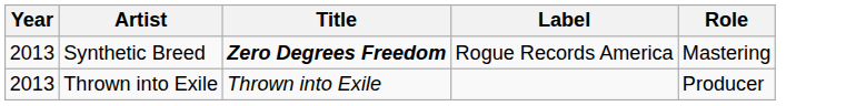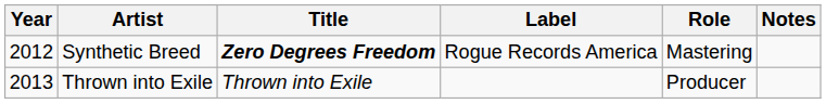+ column: Notes
Synthetic Breed | Year: 2013 -> 2012
